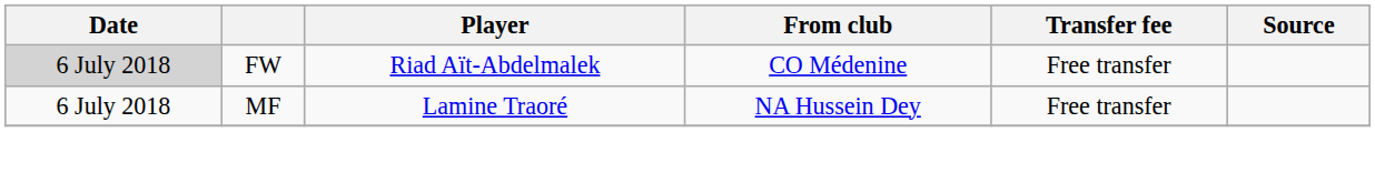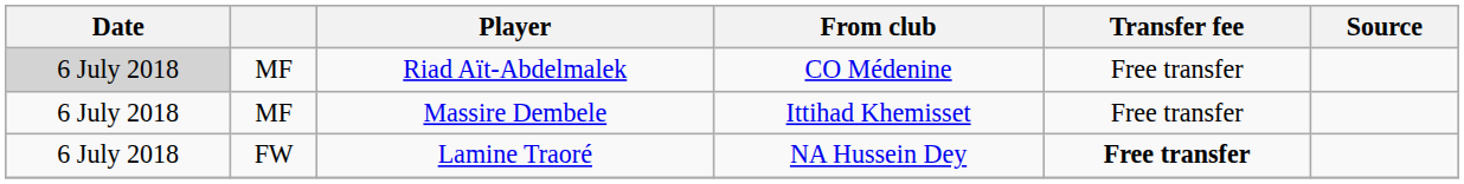Riad Aït-Abdelmalek | column 2: FW -> MF
+ row: 6 July 2018 | MF | Massire Dembele | Ittihad Khemisset | Free transfer
Lamine Traoré | column 2: MF -> FW
Lamine Traoré | Transfer fee: normal -> bold
